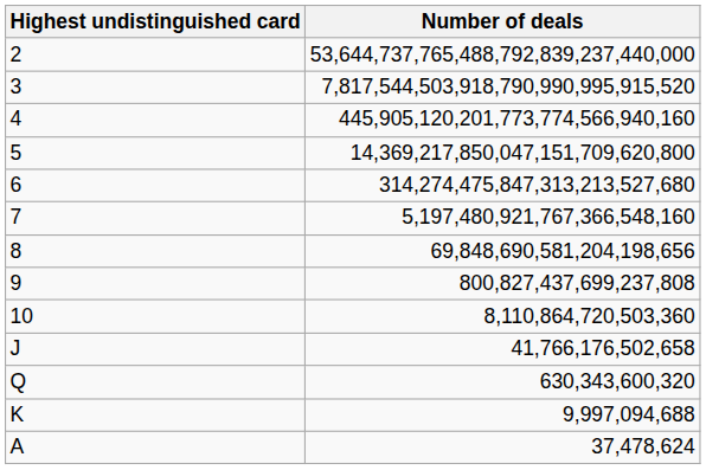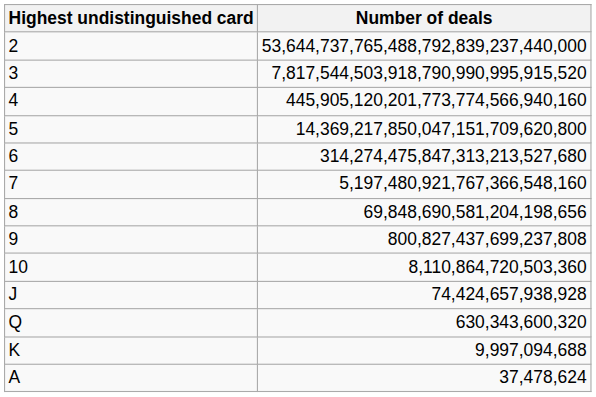J | Number of deals: 41,766,176,502,658 -> 74,424,657,938,928
